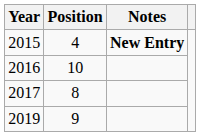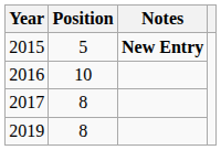2015 | Position: 4 -> 5
2019 | Position: 9 -> 8
